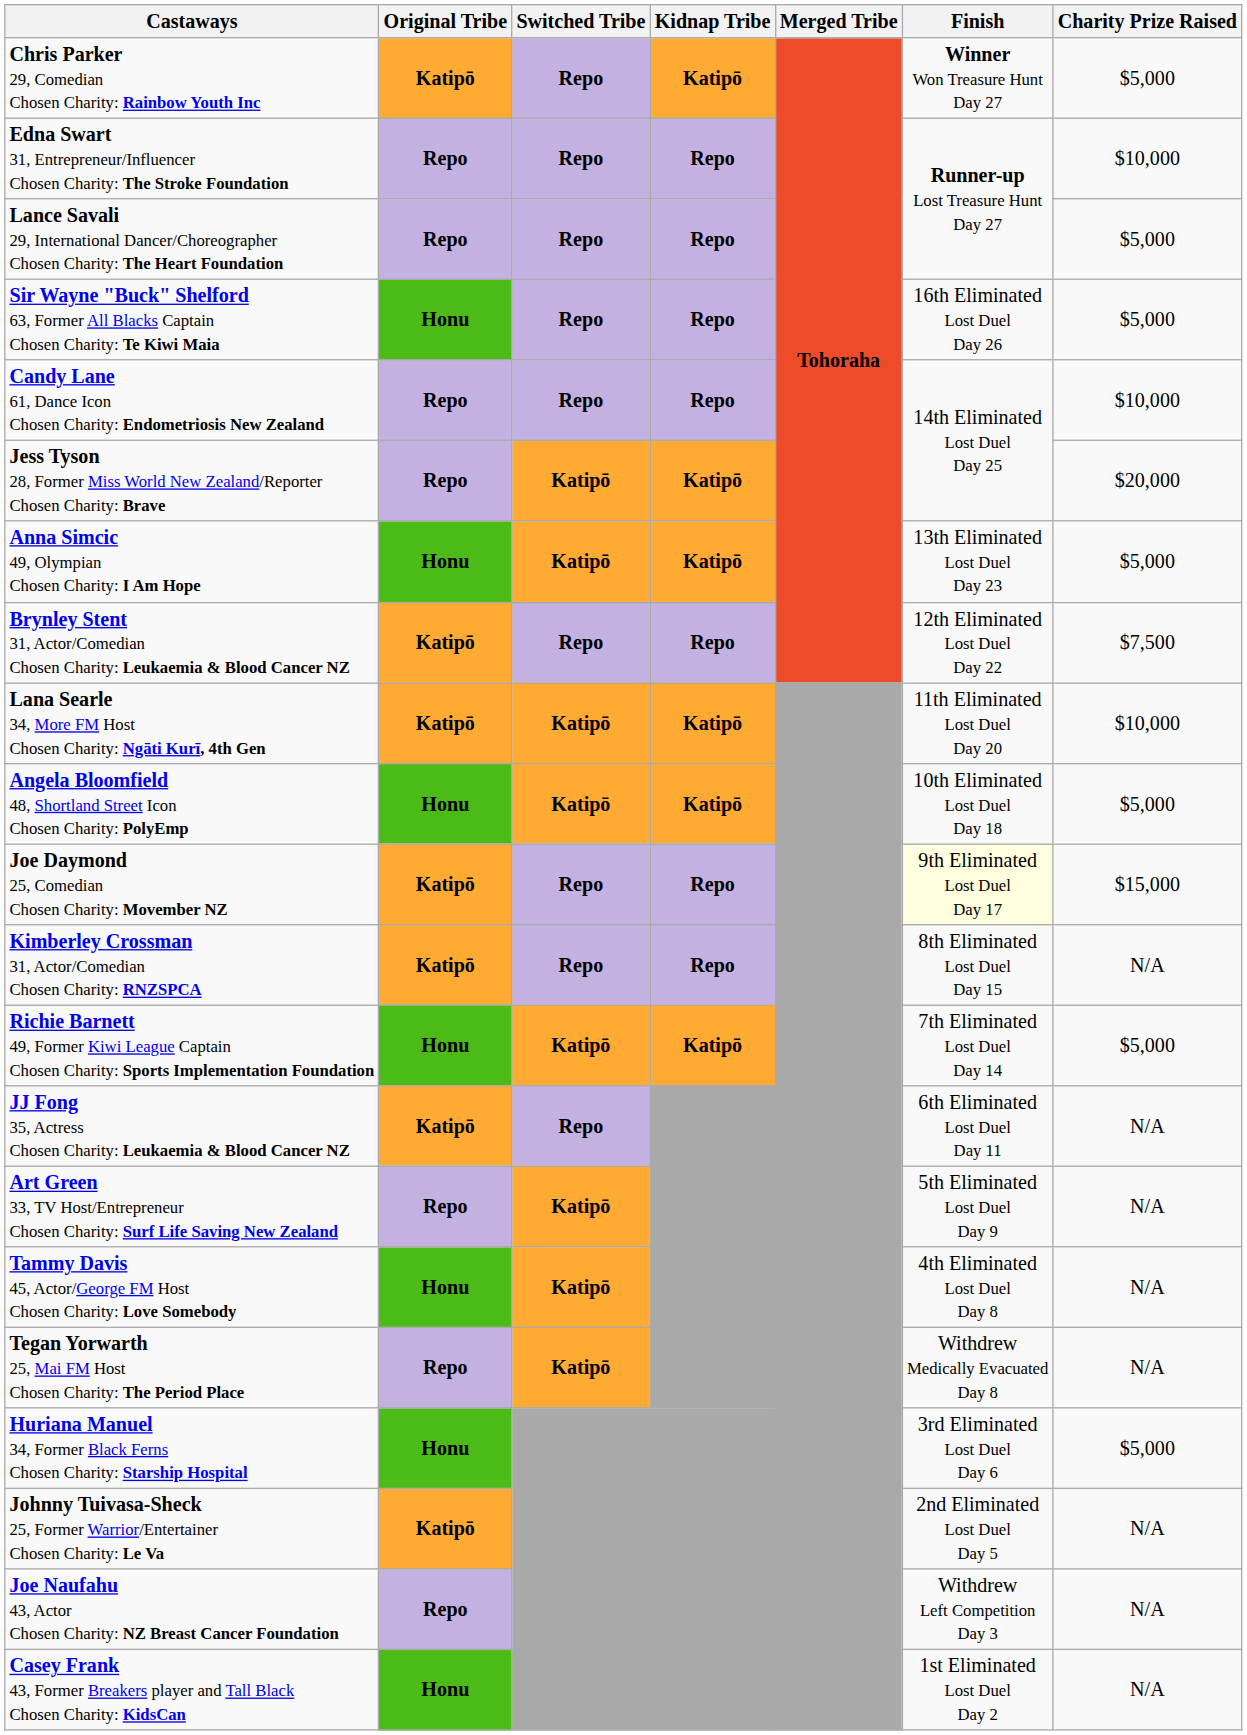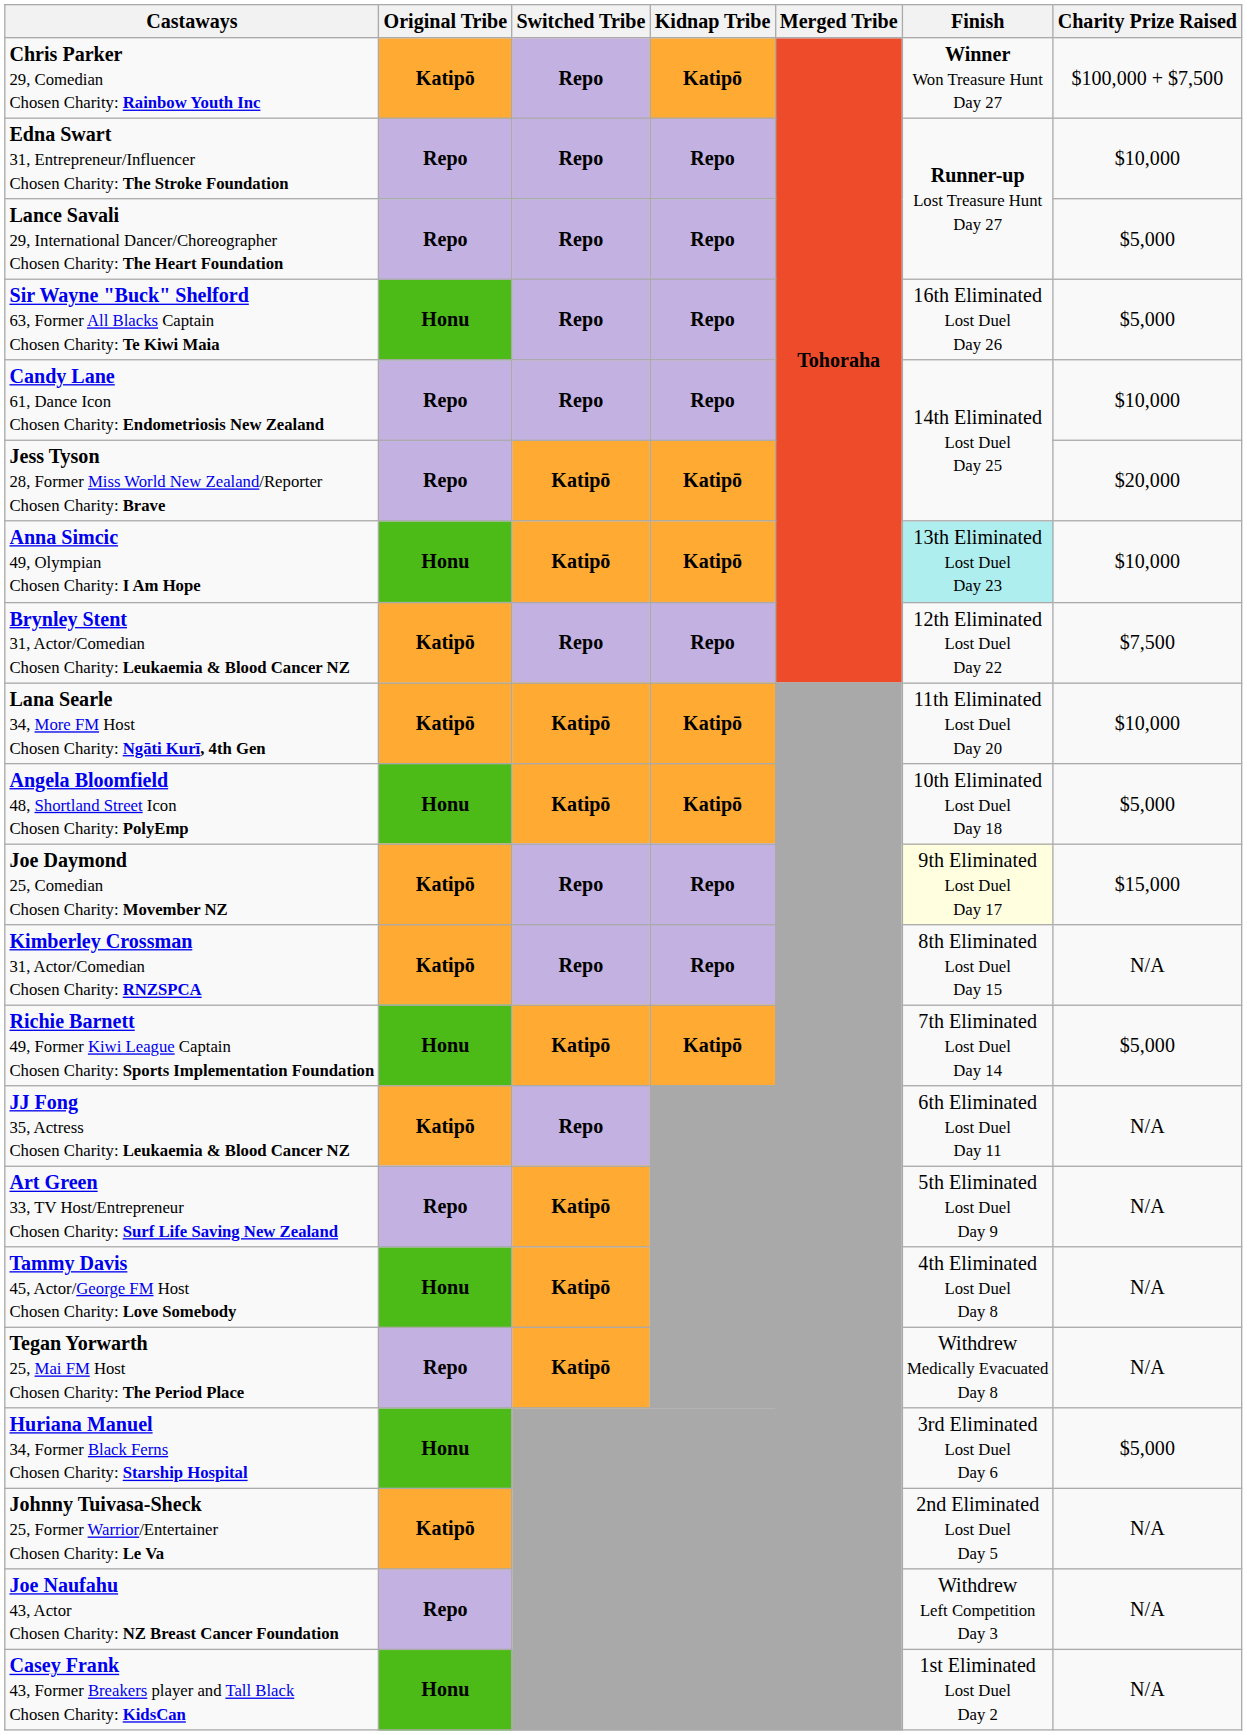Chris Parker 29, Comedian Chosen Charity: Rainbow Youth Inc | Charity Prize Raised: $5,000 -> $100,000 + $7,500
Anna Simcic 49, Olympian Chosen Charity: I Am Hope | Finish: no background -> paleturquoise background
Anna Simcic 49, Olympian Chosen Charity: I Am Hope | Charity Prize Raised: $5,000 -> $10,000
